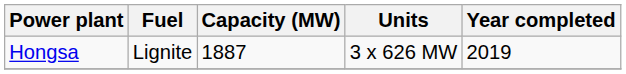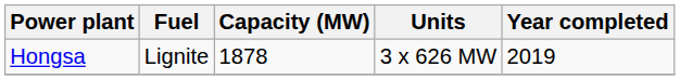Hongsa | Capacity (MW): 1887 -> 1878
